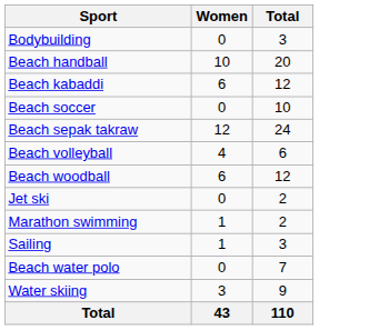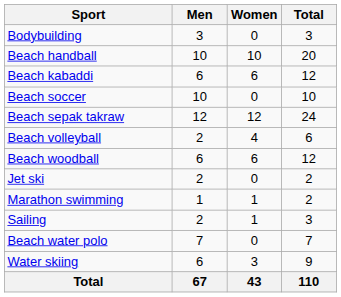+ column: Men | 3 | 10 | 6 | 10 | 12 | 2 | 6 | 2 | 1 | 2 | 7 | 6 | 67
